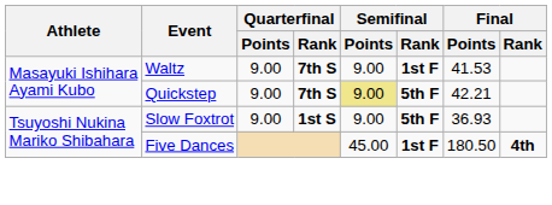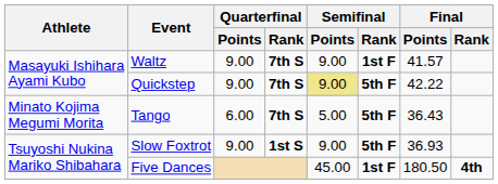Waltz | Final / Points: 41.53 -> 41.57
Quickstep | Final / Points: 42.21 -> 42.22
+ row: Minato Kojima Megumi Morita | Tango | 6.00 | 7th S | 5.00 | 5th F | 36.43
